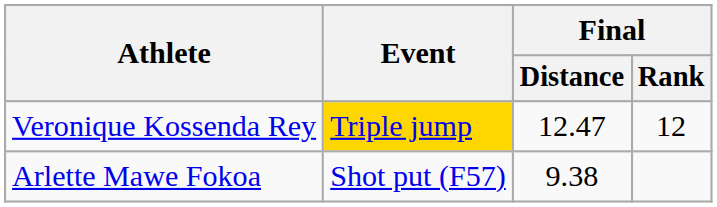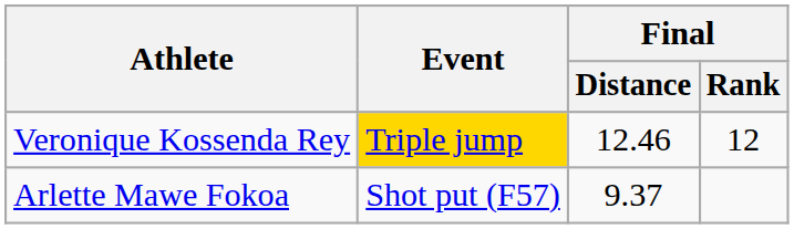Veronique Kossenda Rey | Final / Distance: 12.47 -> 12.46
Arlette Mawe Fokoa | Final / Distance: 9.38 -> 9.37
